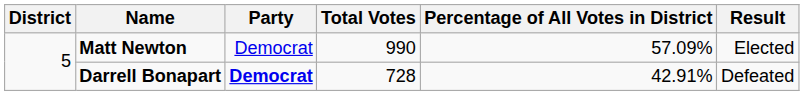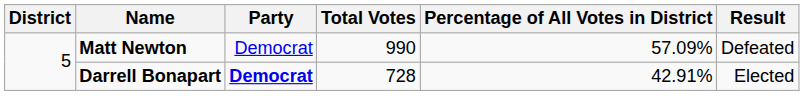Matt Newton | Result: Elected -> Defeated
Darrell Bonapart | Result: Defeated -> Elected
